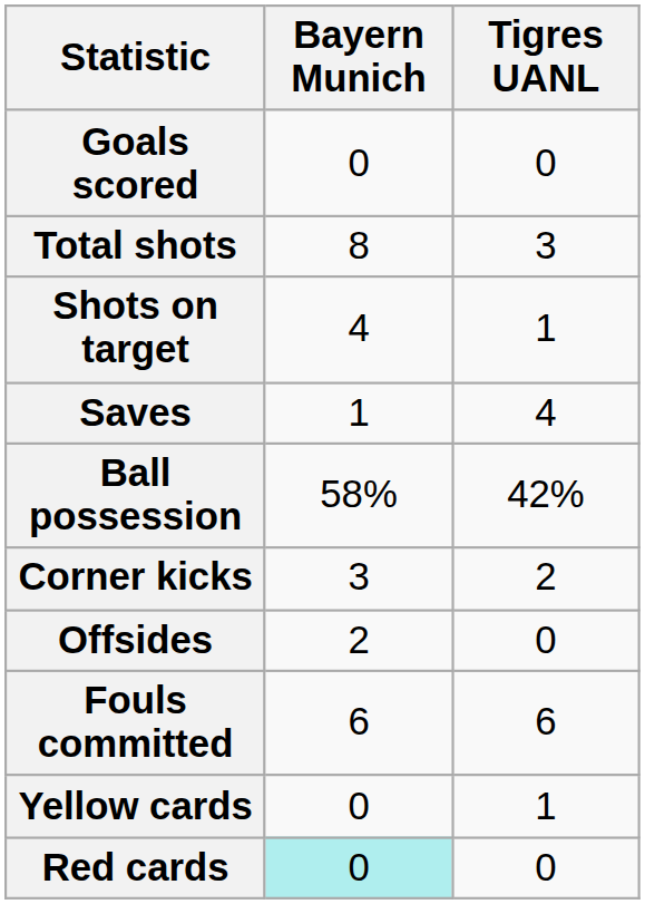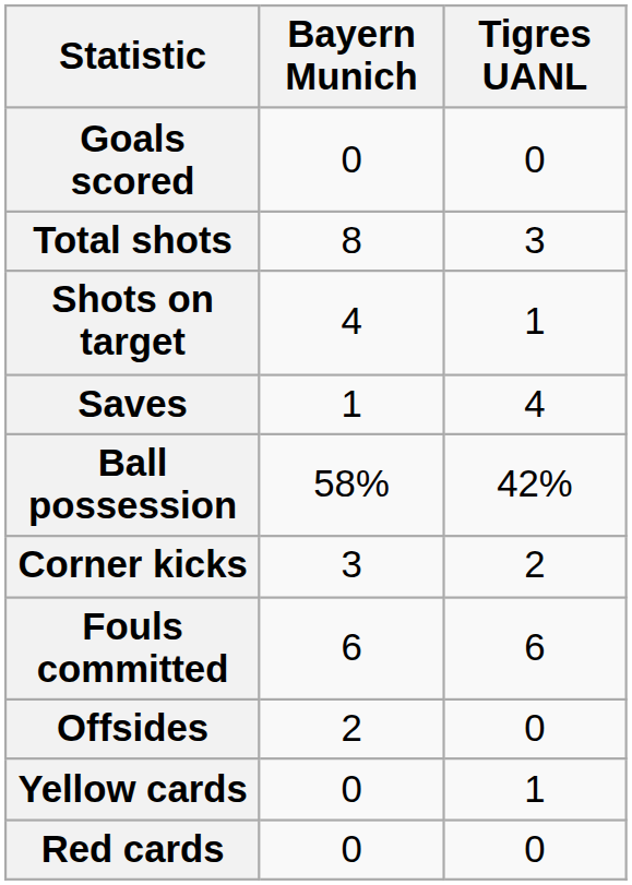rows swapped: Fouls committed <-> Offsides
Red cards | Bayern Munich: paleturquoise background -> no background
